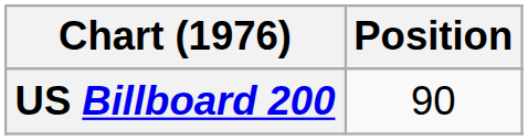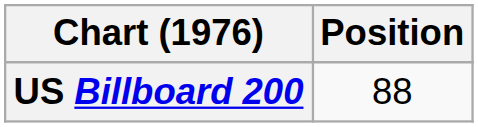US Billboard 200 | Position: 90 -> 88
